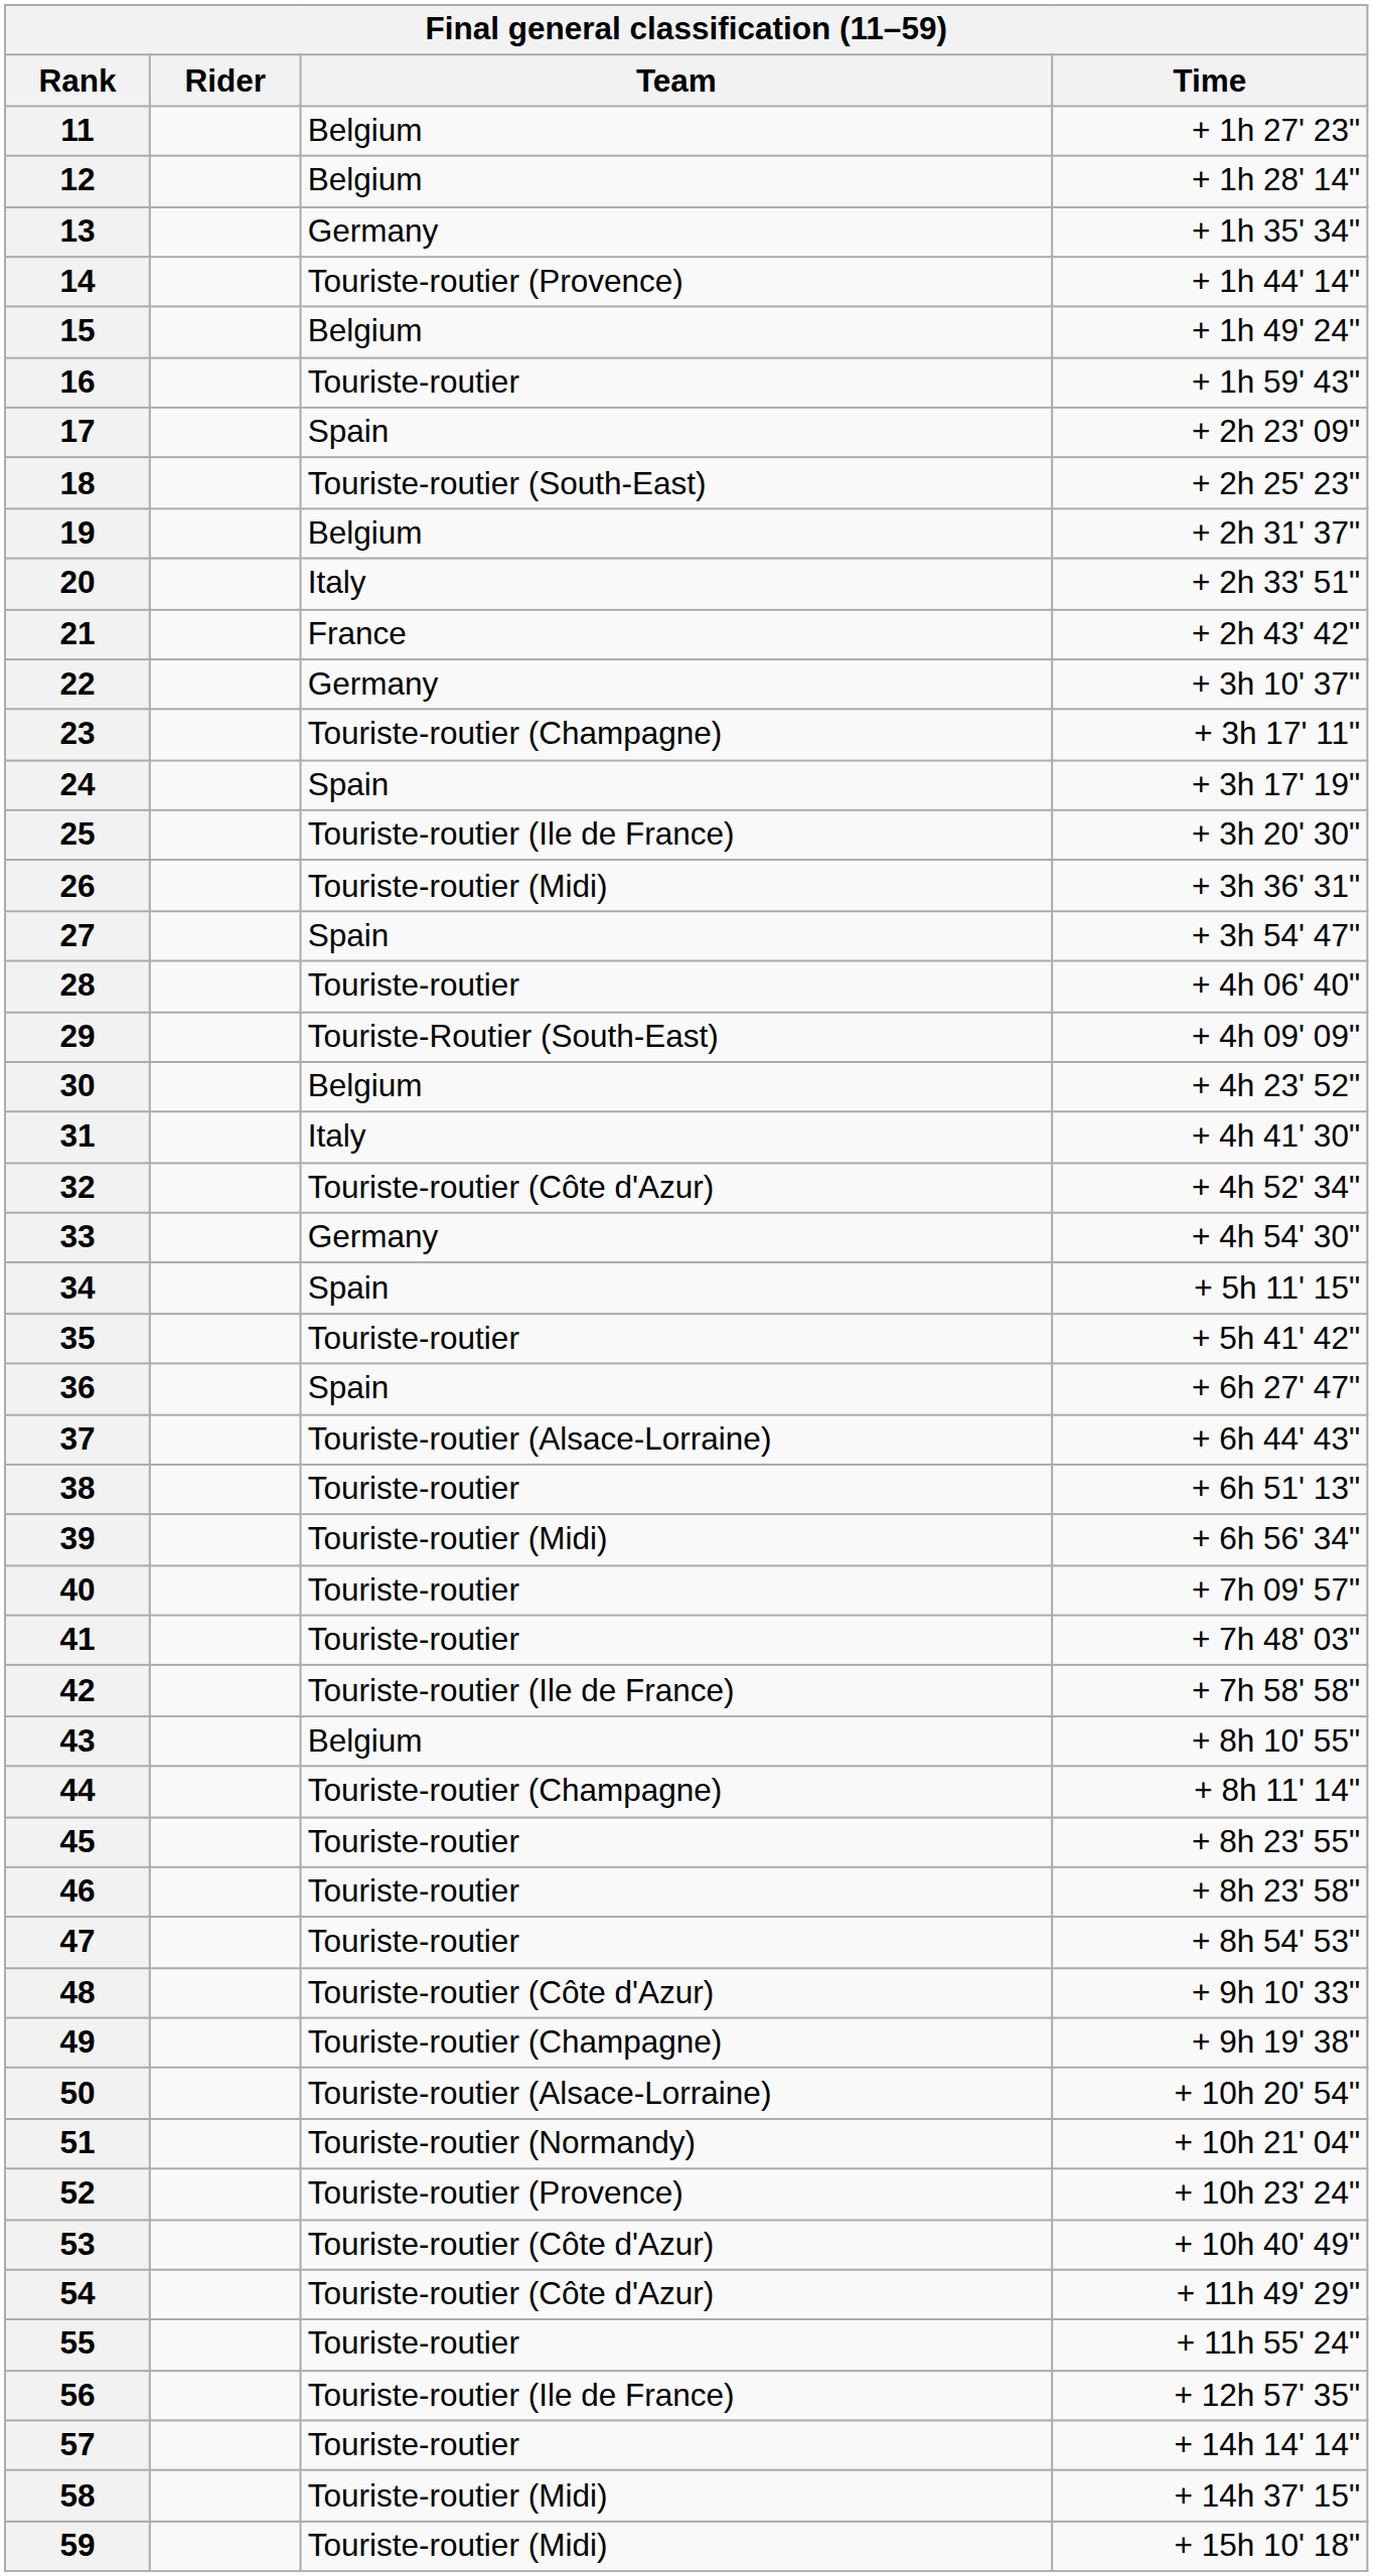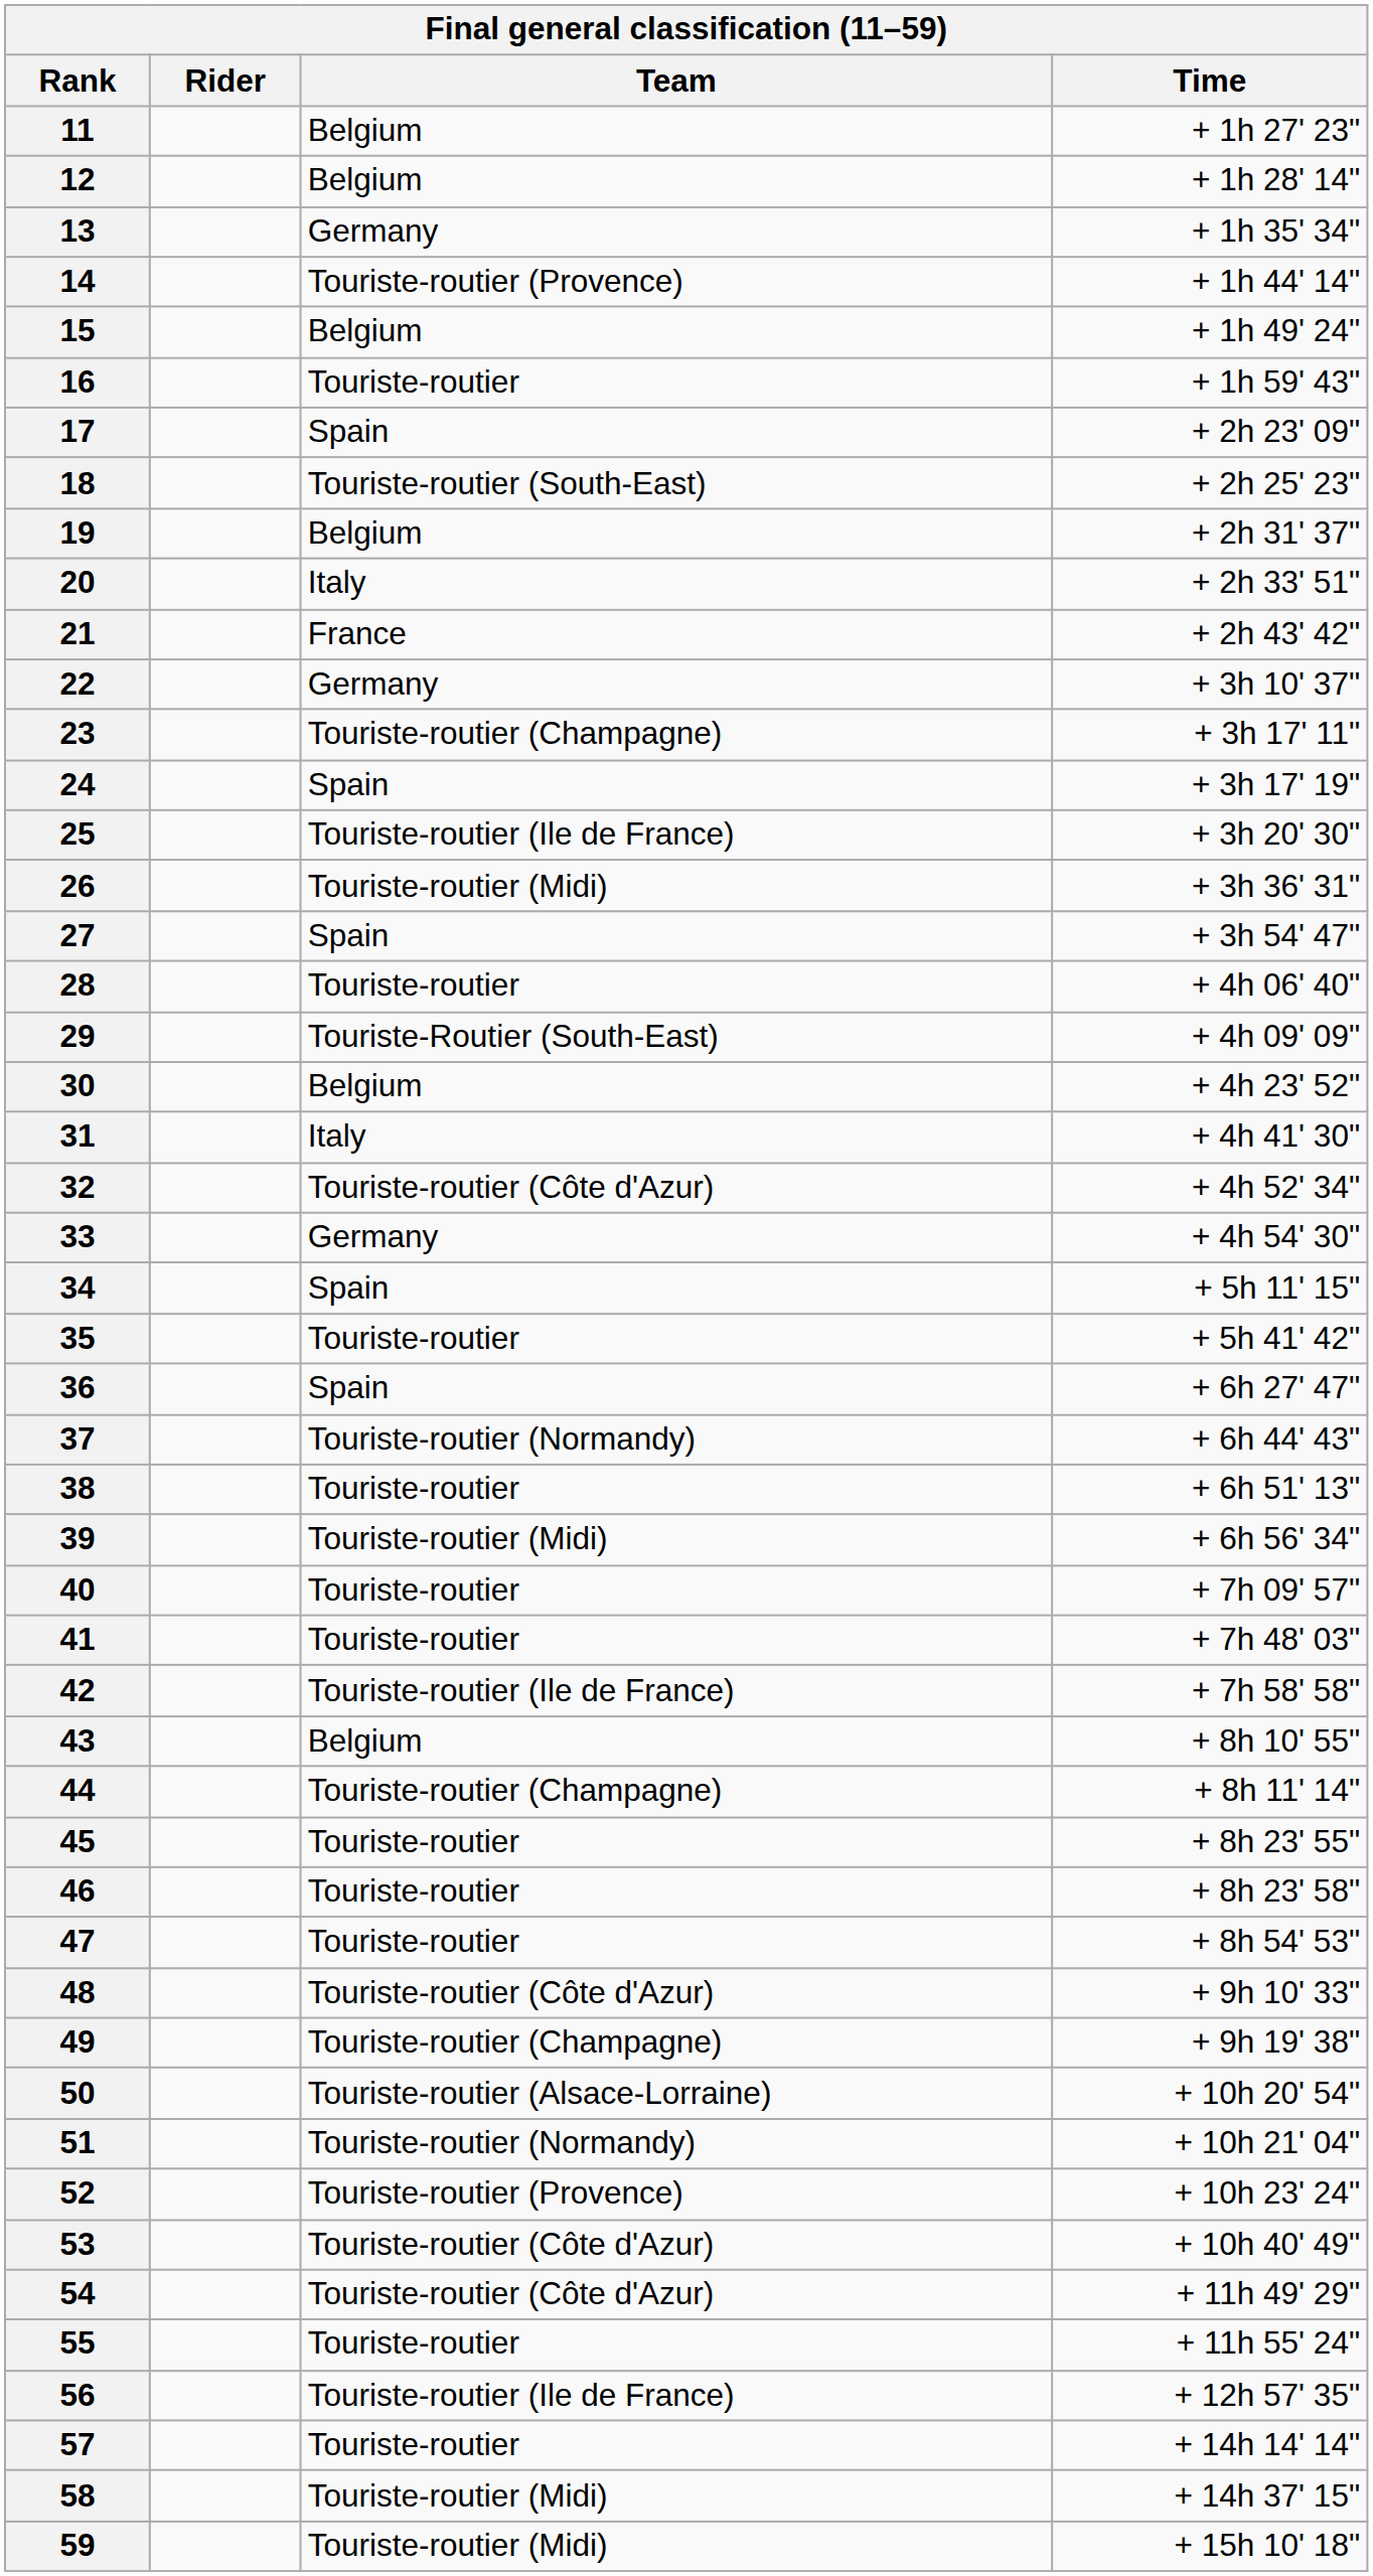37 | Team: Touriste-routier (Alsace-Lorraine) -> Touriste-routier (Normandy)
